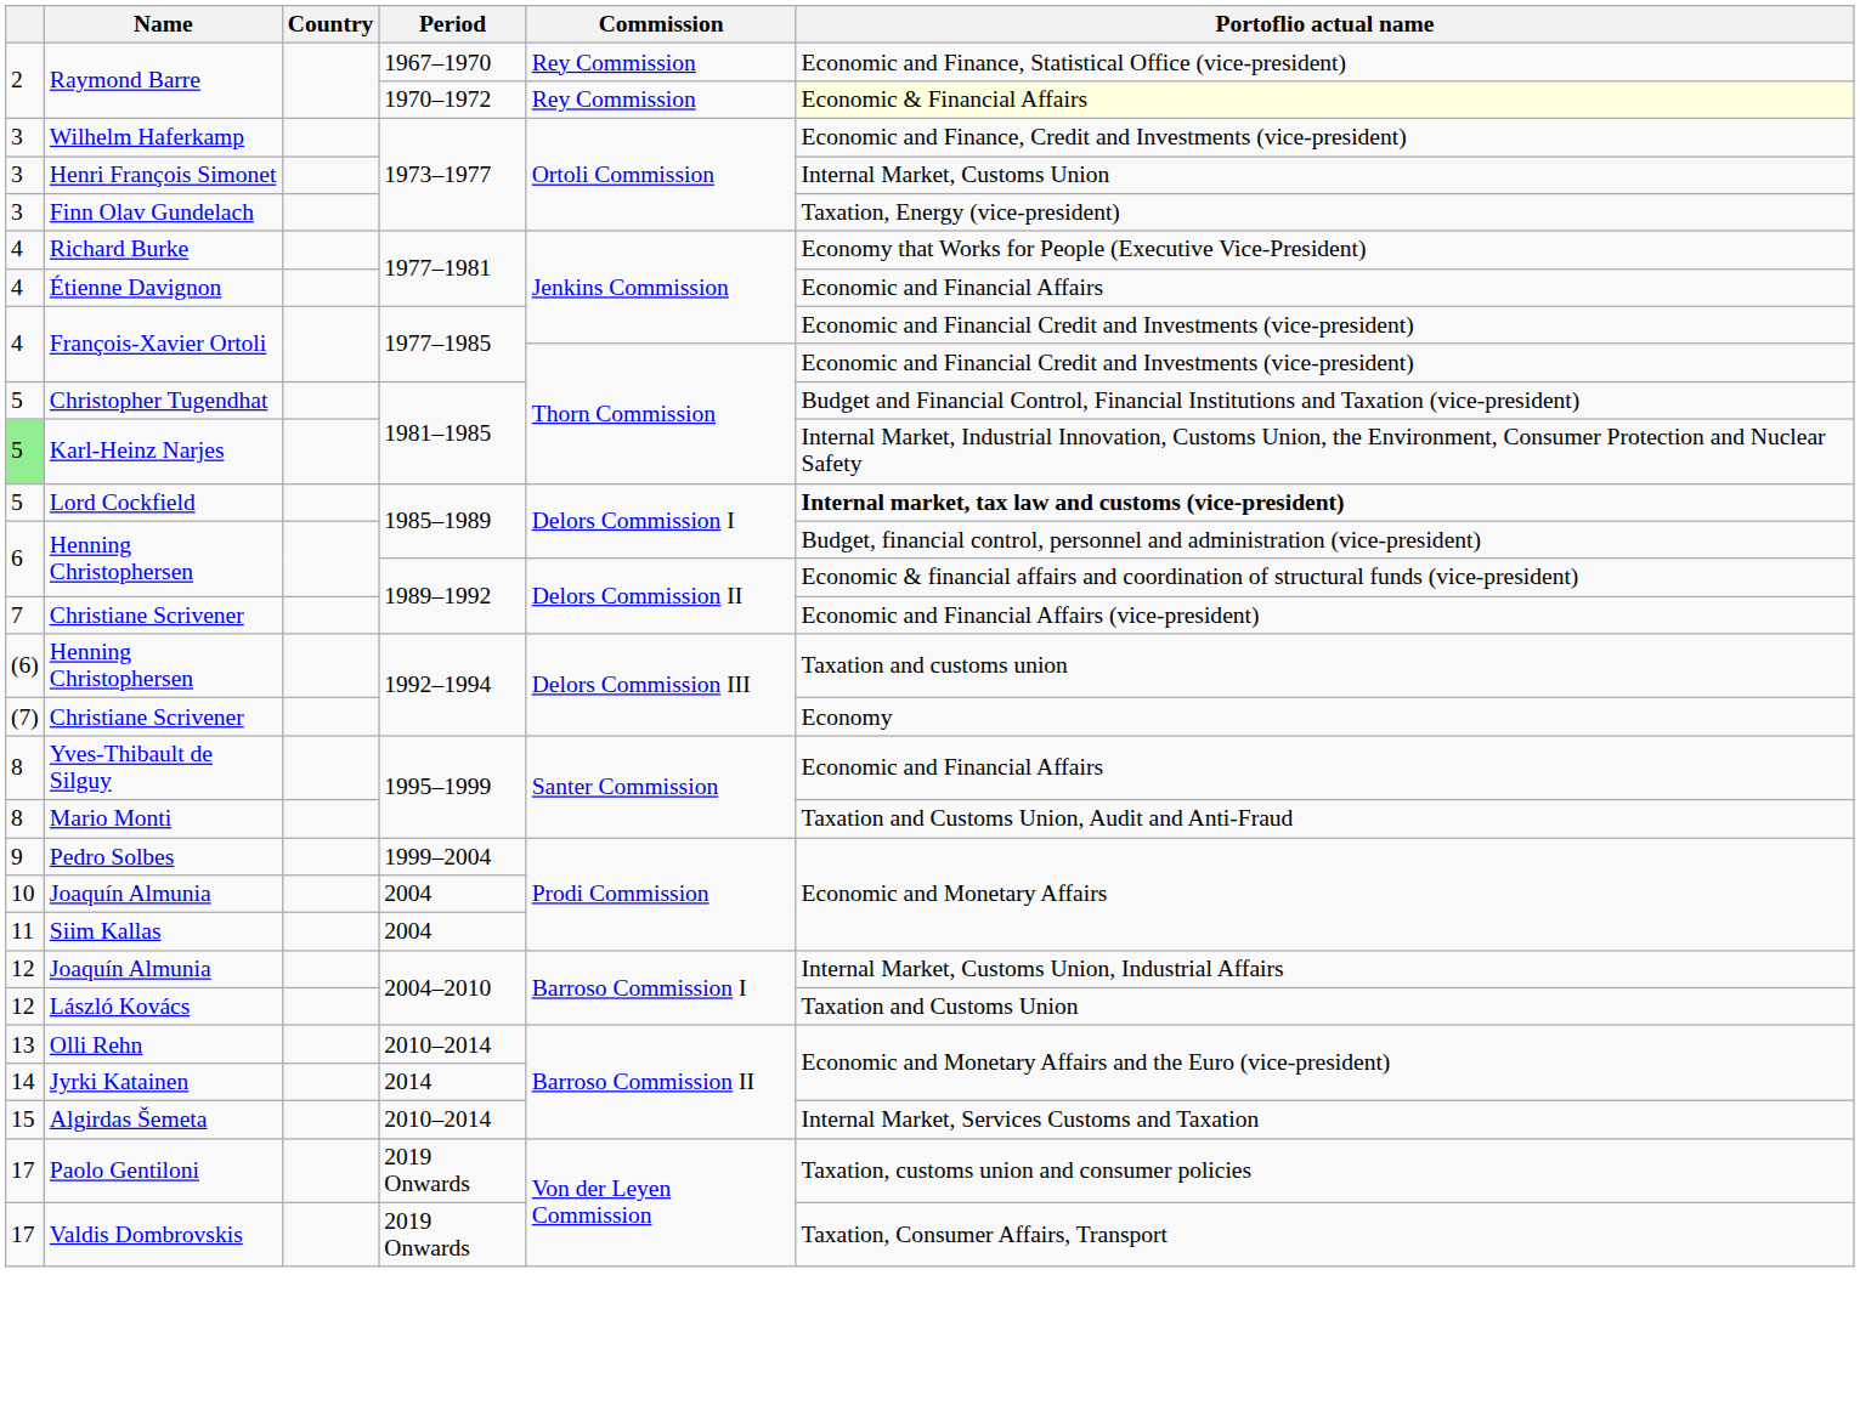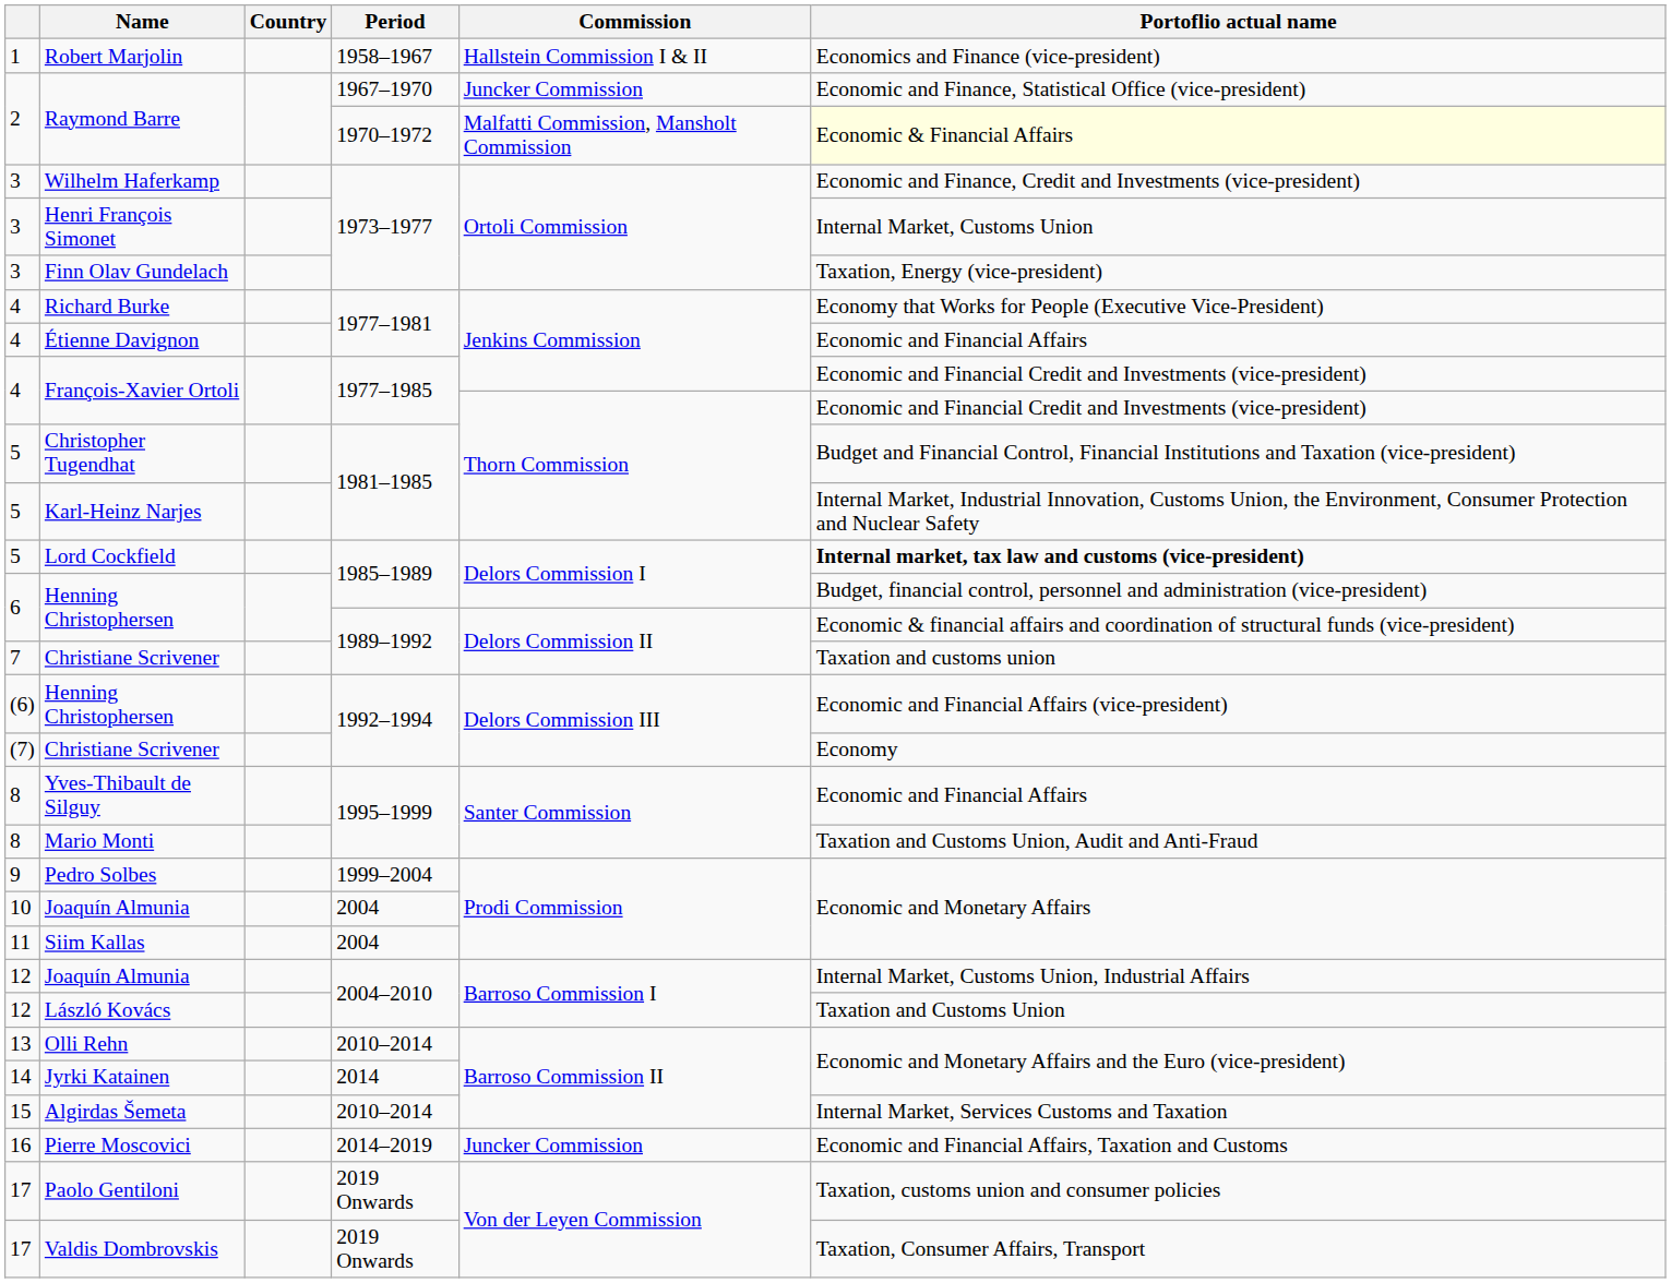+ row: 1 | Robert Marjolin | 1958–1967 | Hallstein Commission I & II | Economics and Finance (vice-president)
Raymond Barre / 1967–1970 | Commission: Rey Commission -> Juncker Commission
Raymond Barre / 1970–1972 | Commission: Rey Commission -> Malfatti Commission, Mansholt Commission
Karl-Heinz Narjes | column 1: lightgreen background -> no background
Christiane Scrivener / 1989–1992 | Portoflio actual name: Economic and Financial Affairs (vice-president) -> Taxation and customs union
Henning Christophersen / 1992–1994 | Portoflio actual name: Taxation and customs union -> Economic and Financial Affairs (vice-president)
+ row: 16 | Pierre Moscovici | 2014–2019 | Juncker Commission | Economic and Financial Affairs, Taxation and Customs
